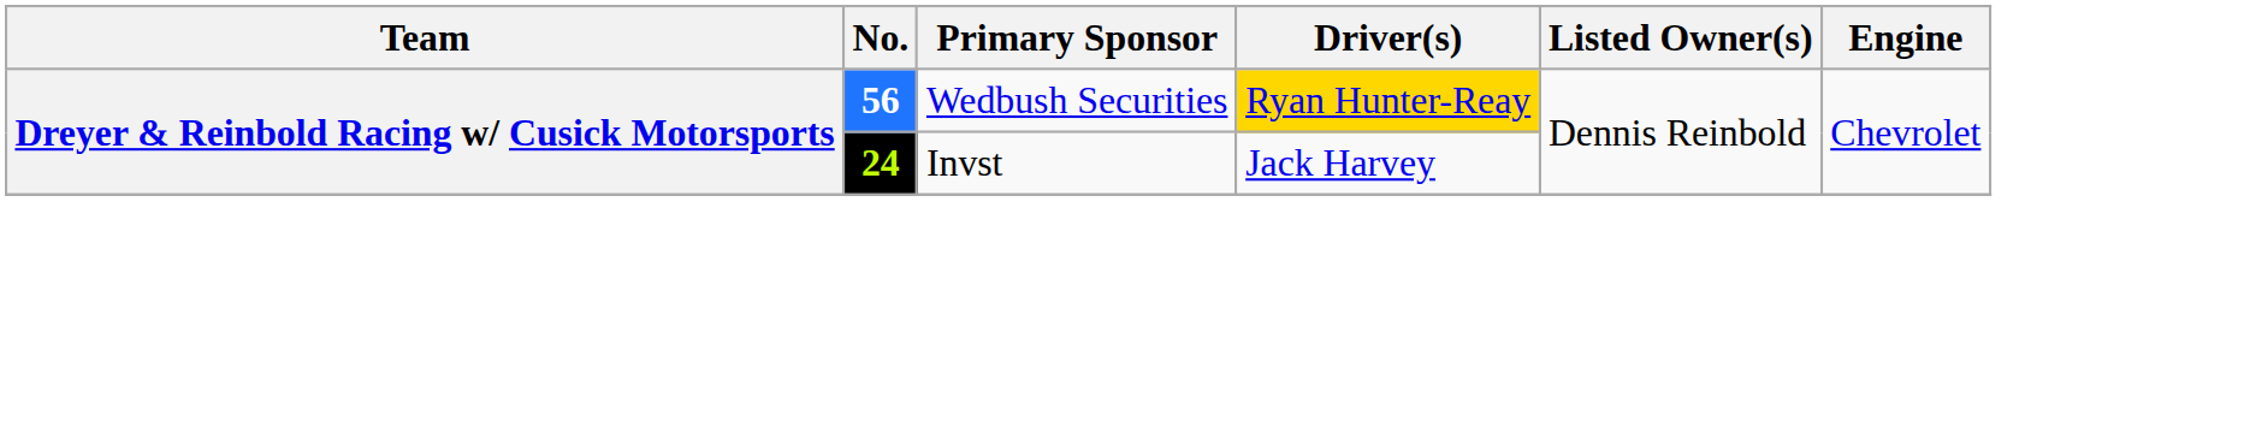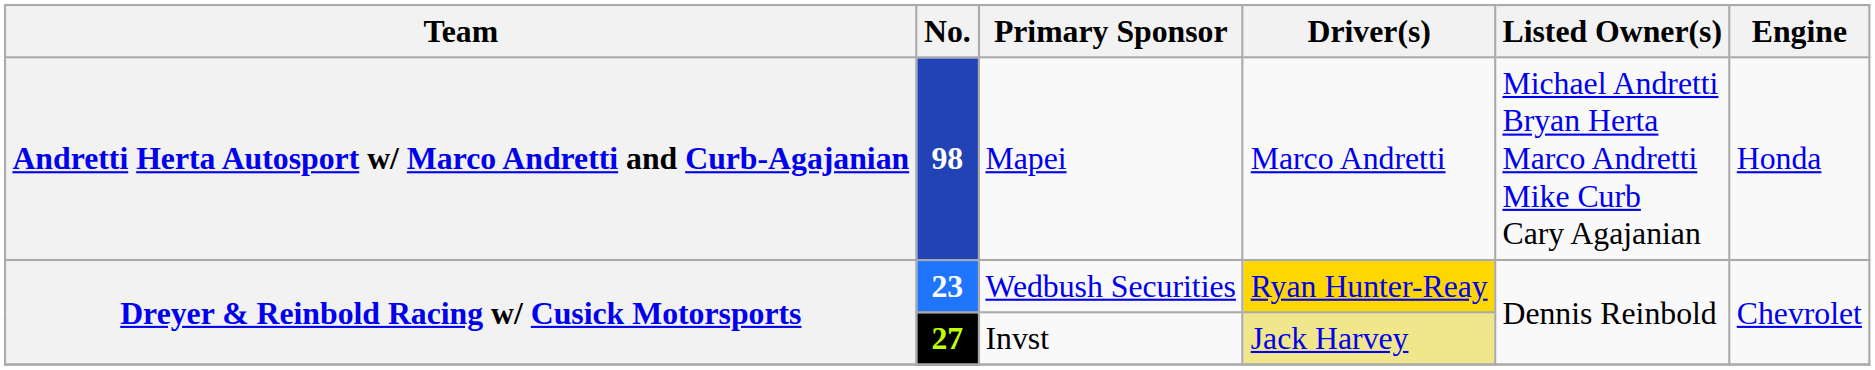+ row: Andretti Herta Autosport w/ Marco Andretti and Curb-Agajanian | 98 | Mapei | Marco Andretti | Michael Andretti Bryan Herta Marco Andretti Mike Curb Cary Agajanian | Honda
Wedbush Securities | No.: 56 -> 23
Invst | No.: 24 -> 27
Invst | Driver(s): no background -> khaki background
